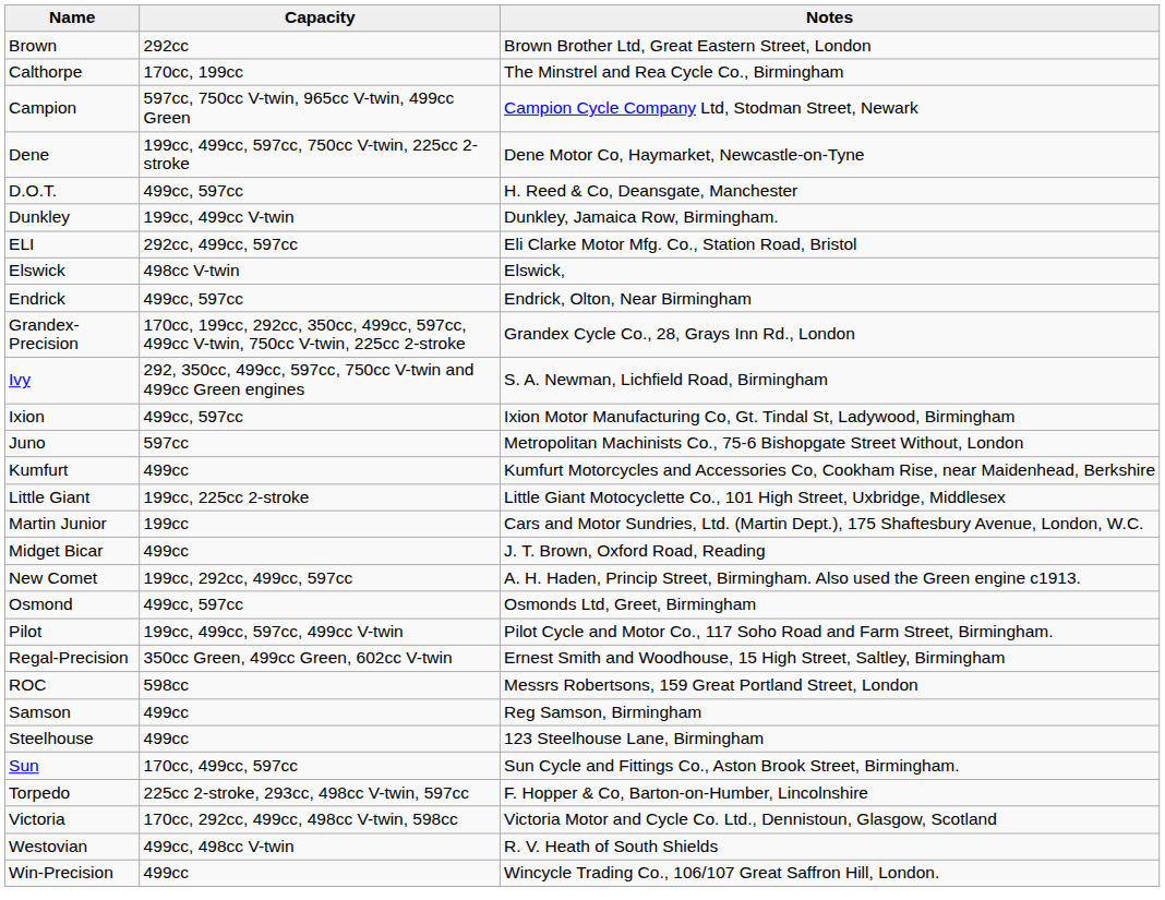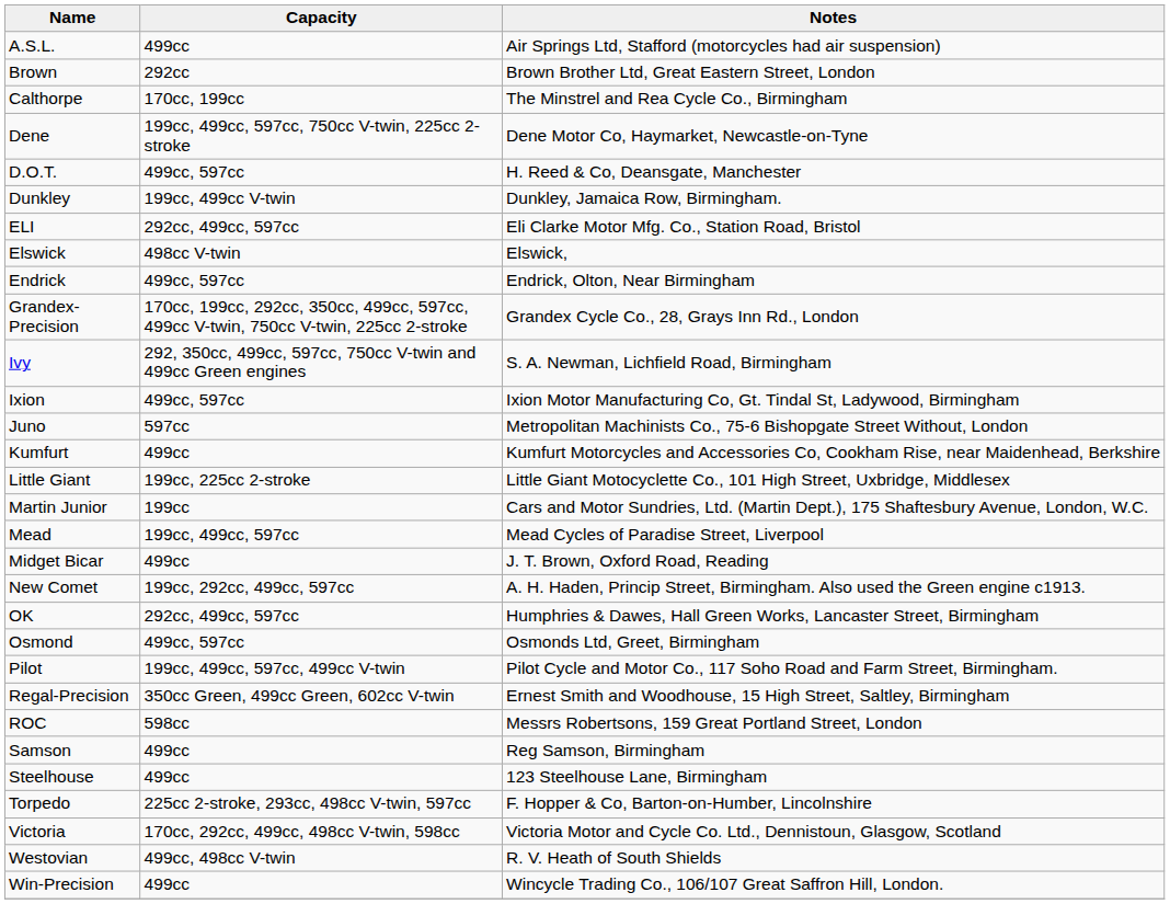+ row: A.S.L. | 499cc | Air Springs Ltd, Stafford (motorcycles had air suspension)
- row: Campion | 597cc, 750cc V-twin, 965cc V-twin, 499cc Green | Campion Cycle Company Ltd, Stodman Street, Newark
+ row: Mead | 199cc, 499cc, 597cc | Mead Cycles of Paradise Street, Liverpool
+ row: OK | 292cc, 499cc, 597cc | Humphries & Dawes, Hall Green Works, Lancaster Street, Birmingham
- row: Sun | 170cc, 499cc, 597cc | Sun Cycle and Fittings Co., Aston Brook Street, Birmingham.
